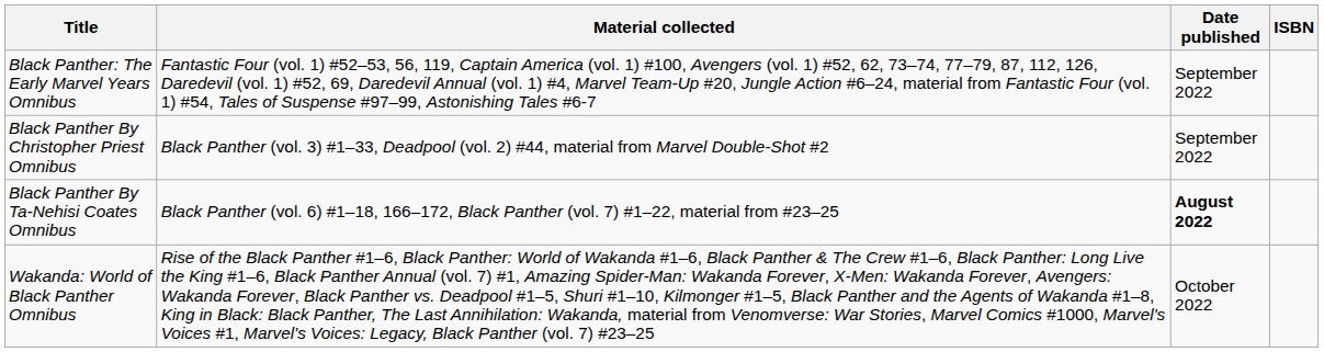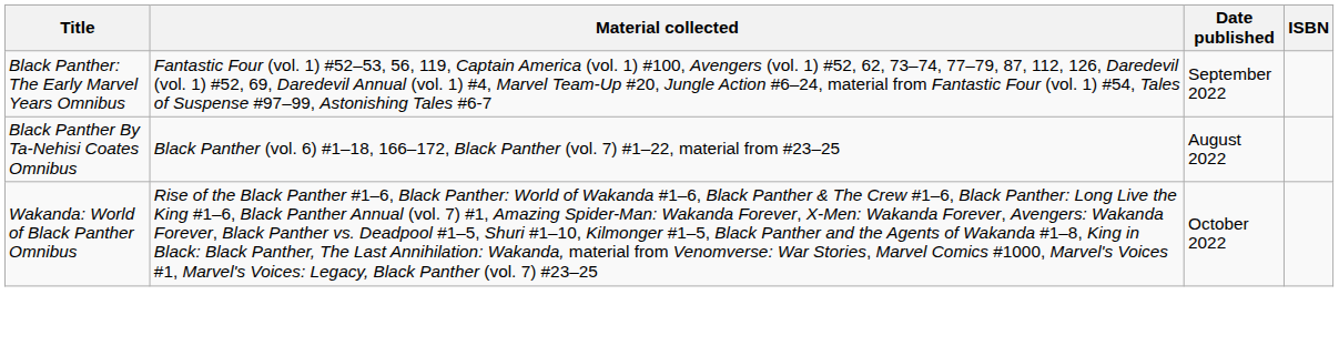- row: Black Panther By Christopher Priest Omnibus | Black Panther (vol. 3) #1–33, Deadpool (vol. 2) #44, material from Marvel Double-Shot #2 | September 2022
Black Panther By Ta-Nehisi Coates Omnibus | Date published: bold -> normal
